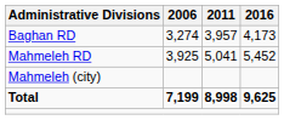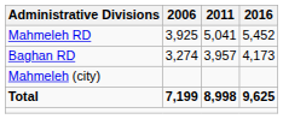rows swapped: Baghan RD <-> Mahmeleh RD
